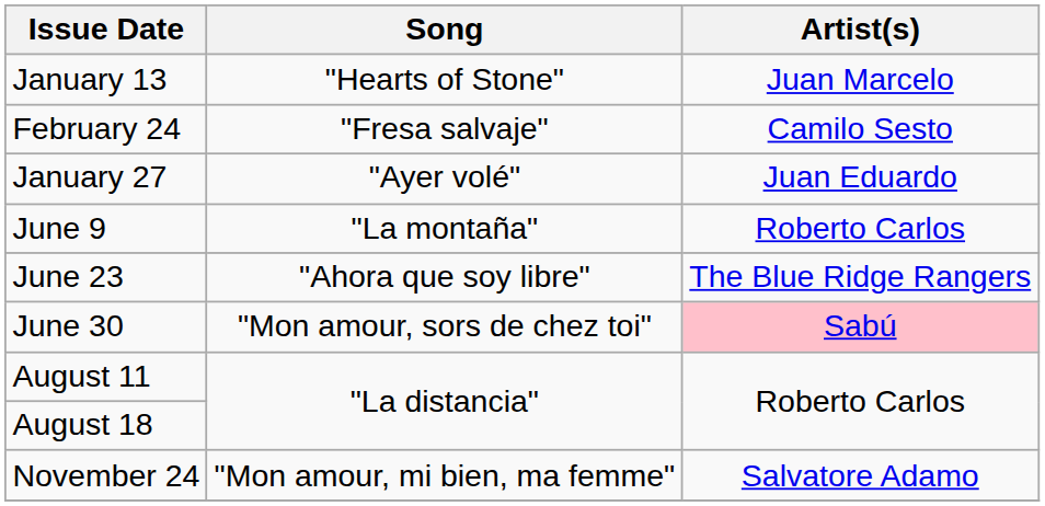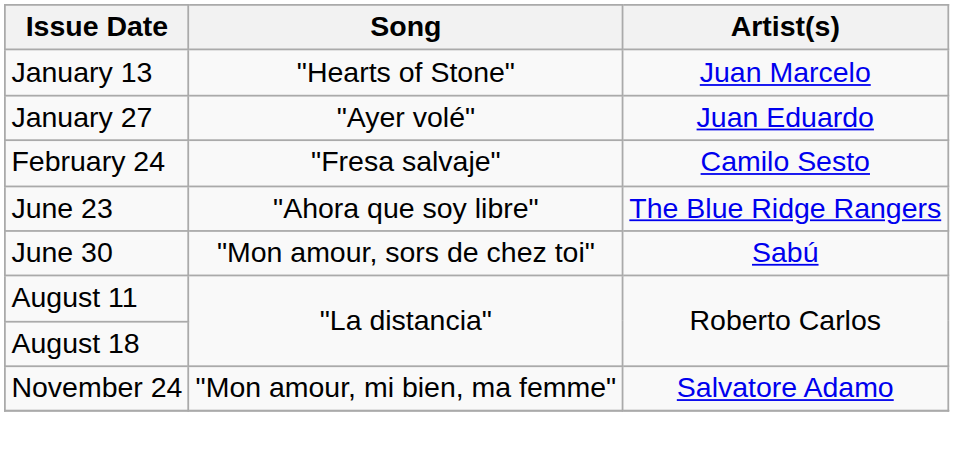rows swapped: January 27 <-> February 24
- row: June 9 | "La montaña" | Roberto Carlos
June 30 | Artist(s): pink background -> no background
